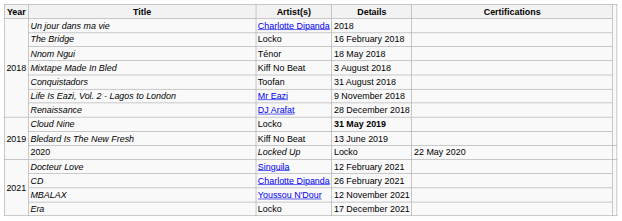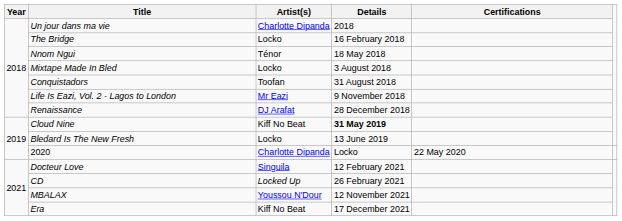Mixtape Made In Bled | Artist(s): Kiff No Beat -> Locko
Cloud Nine | Artist(s): Locko -> Kiff No Beat
Bledard Is The New Fresh | Artist(s): Kiff No Beat -> Locko
2020 | Artist(s): Locked Up -> Charlotte Dipanda
CD | Artist(s): Charlotte Dipanda -> Locked Up
Era | Artist(s): Locko -> Kiff No Beat
